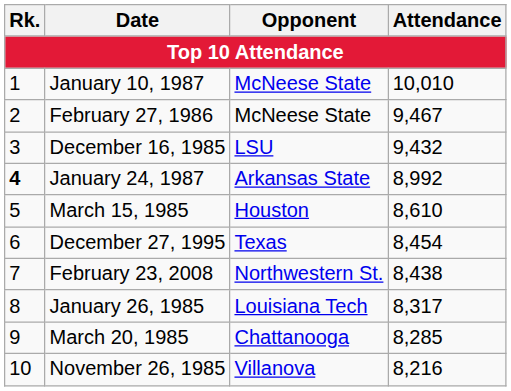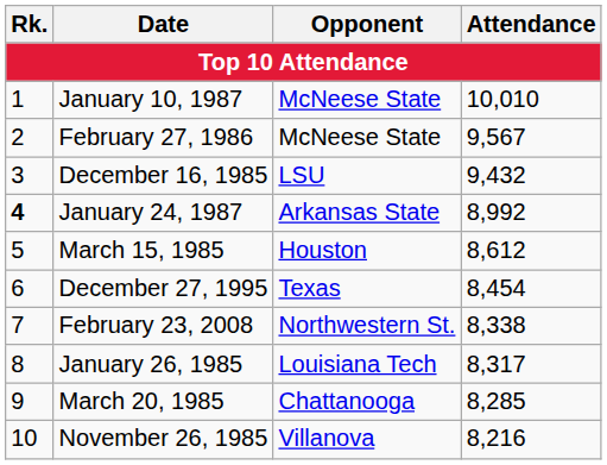February 27, 1986 | Attendance: 9,467 -> 9,567
March 15, 1985 | Attendance: 8,610 -> 8,612
February 23, 2008 | Attendance: 8,438 -> 8,338
